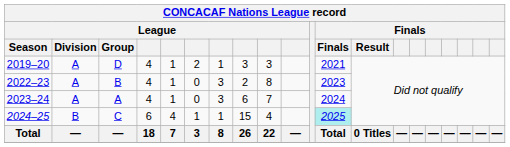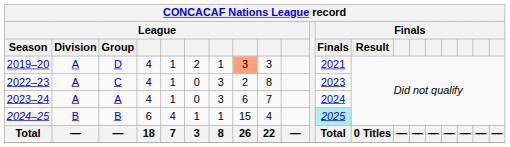2019–20 | column 8: no background -> lightsalmon background
2022–23 | League / Group: B -> C
2024–25 | League / Group: C -> B
